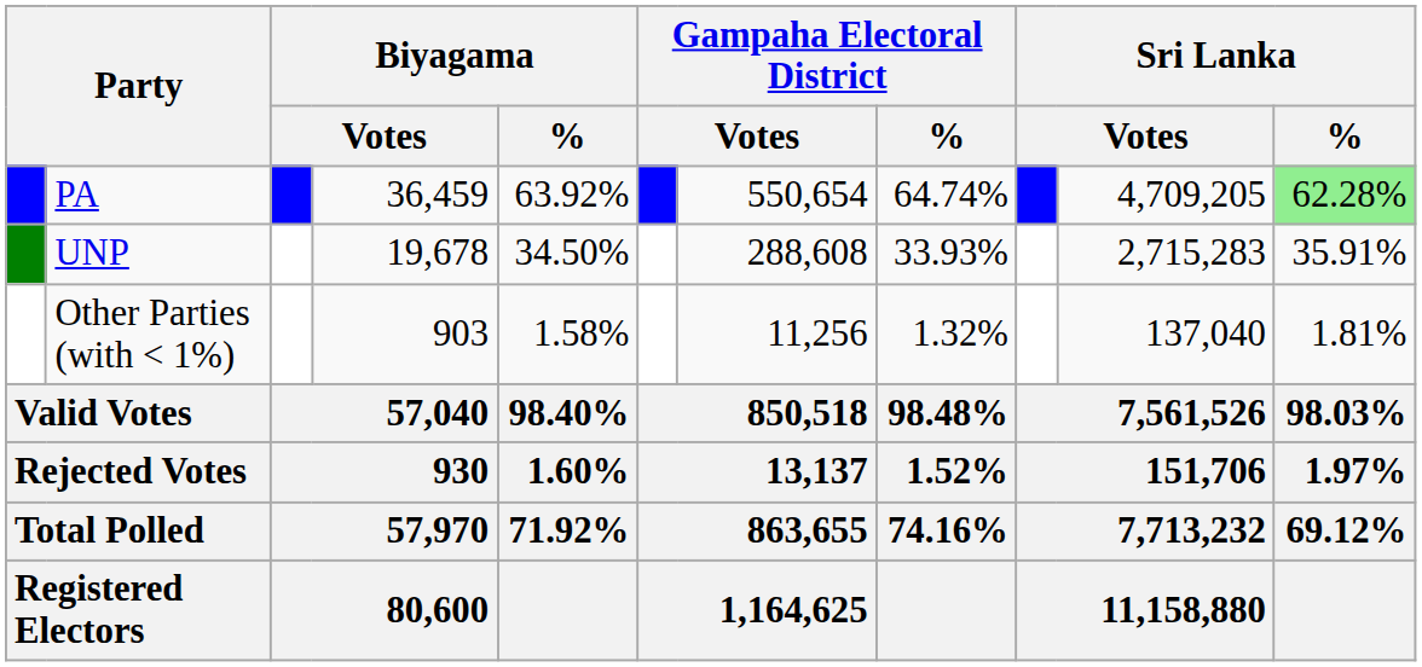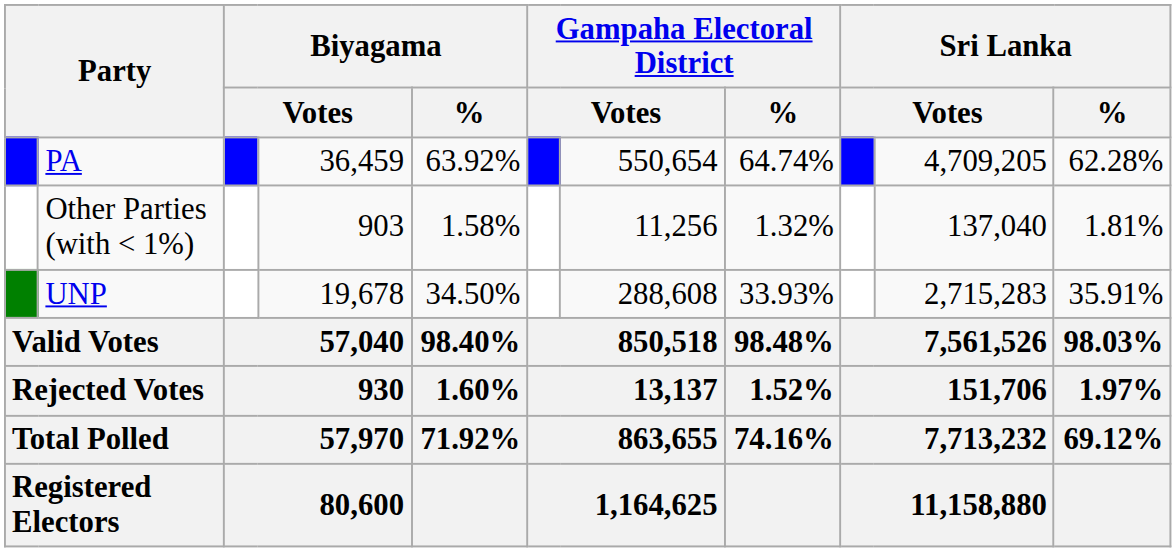PA | Sri Lanka / %: lightgreen background -> no background
rows swapped: UNP <-> Other Parties (with < 1%)
